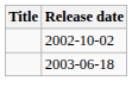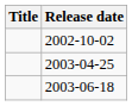+ row: 2003-04-25
